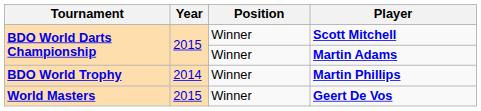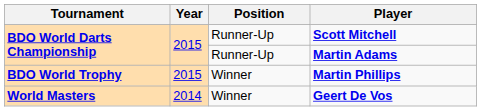Scott Mitchell | Position: Winner -> Runner-Up
Martin Adams | Position: Winner -> Runner-Up
Martin Phillips | Year: 2014 -> 2015
Geert De Vos | Year: 2015 -> 2014
